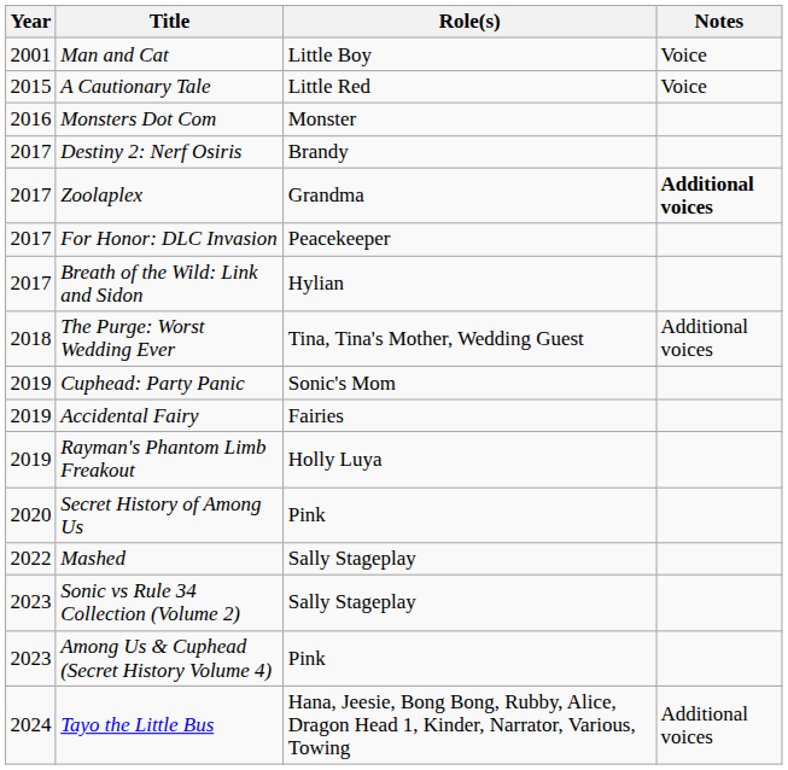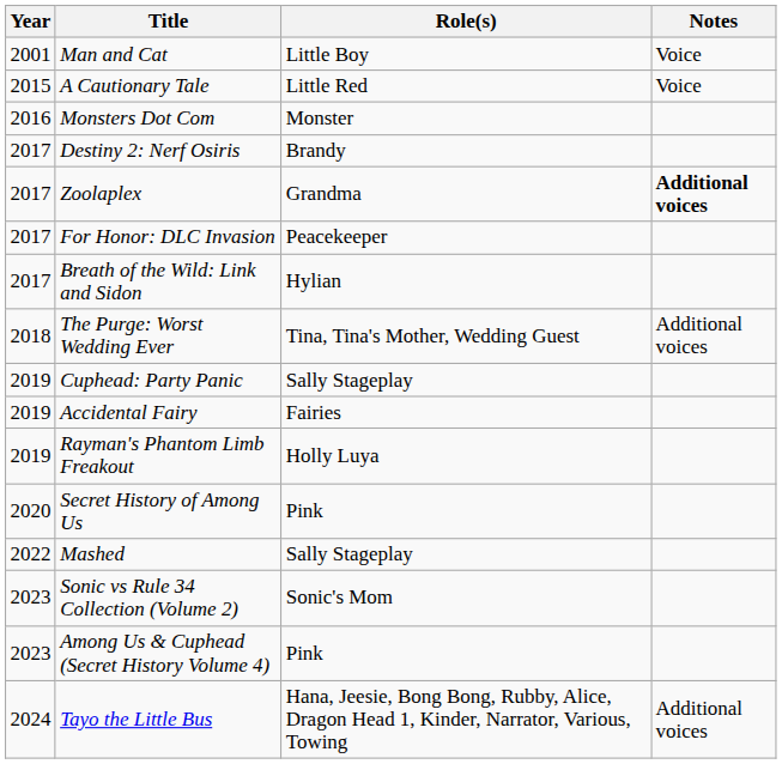Cuphead: Party Panic | Role(s): Sonic's Mom -> Sally Stageplay
Sonic vs Rule 34 Collection (Volume 2) | Role(s): Sally Stageplay -> Sonic's Mom
